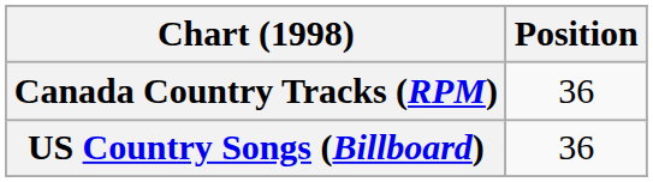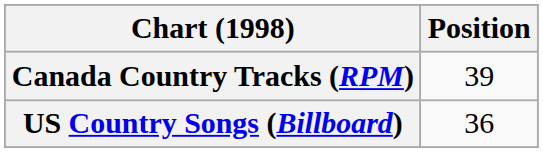Canada Country Tracks (RPM) | Position: 36 -> 39
